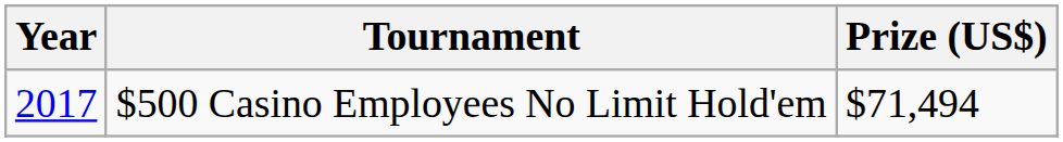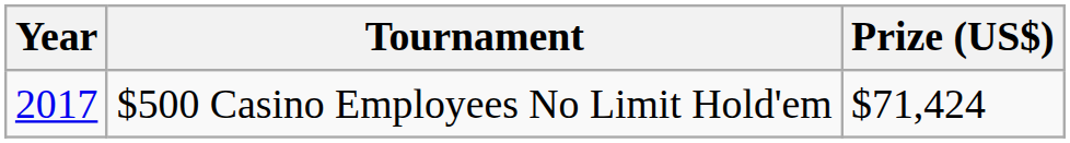$500 Casino Employees No Limit Hold'em | Prize (US$): $71,494 -> $71,424
